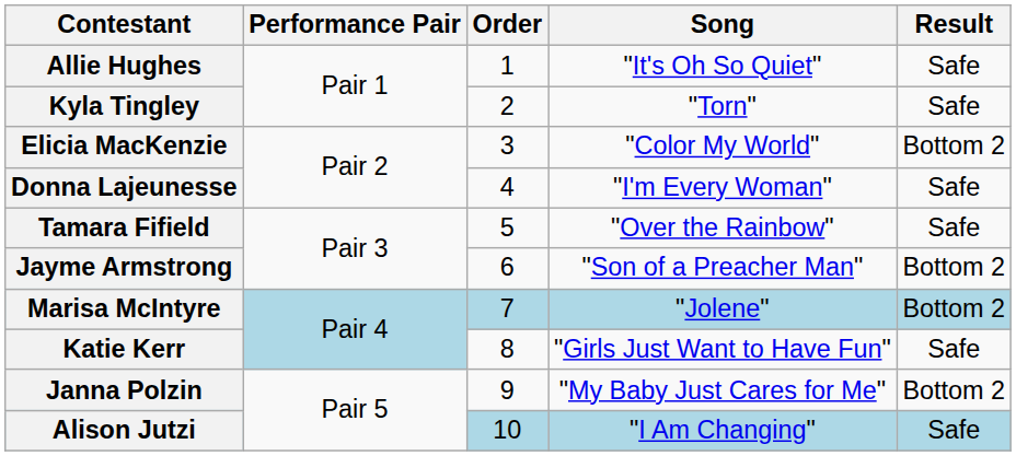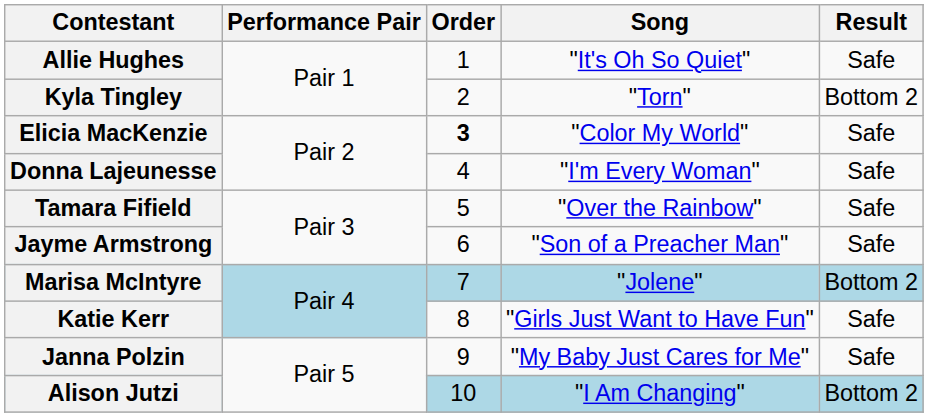Kyla Tingley | Result: Safe -> Bottom 2
Elicia MacKenzie | Order: normal -> bold
Elicia MacKenzie | Result: Bottom 2 -> Safe
Jayme Armstrong | Result: Bottom 2 -> Safe
Janna Polzin | Result: Bottom 2 -> Safe
Alison Jutzi | Result: Safe -> Bottom 2
